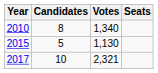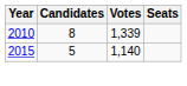2010 | Votes: 1,340 -> 1,339
2015 | Votes: 1,130 -> 1,140
- row: 2017 | 10 | 2,321
